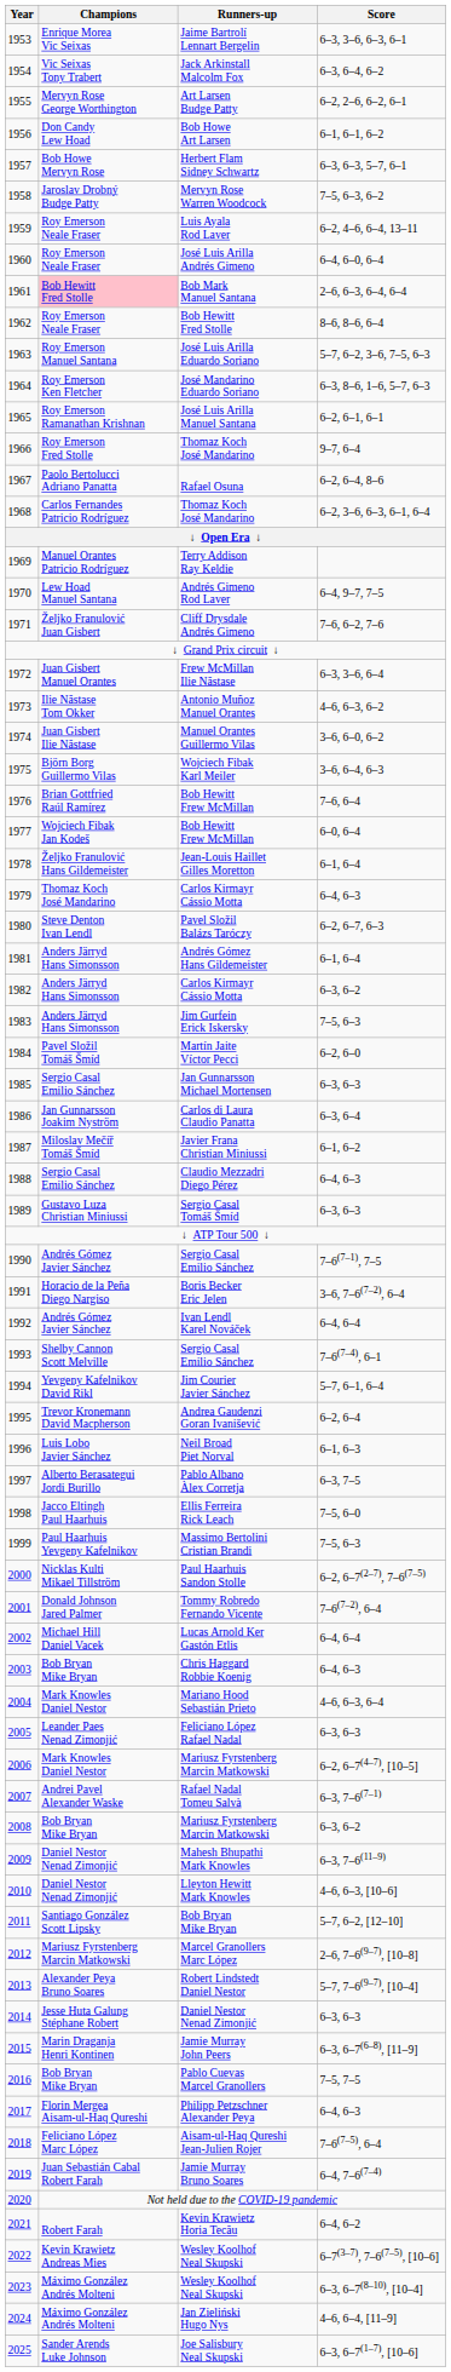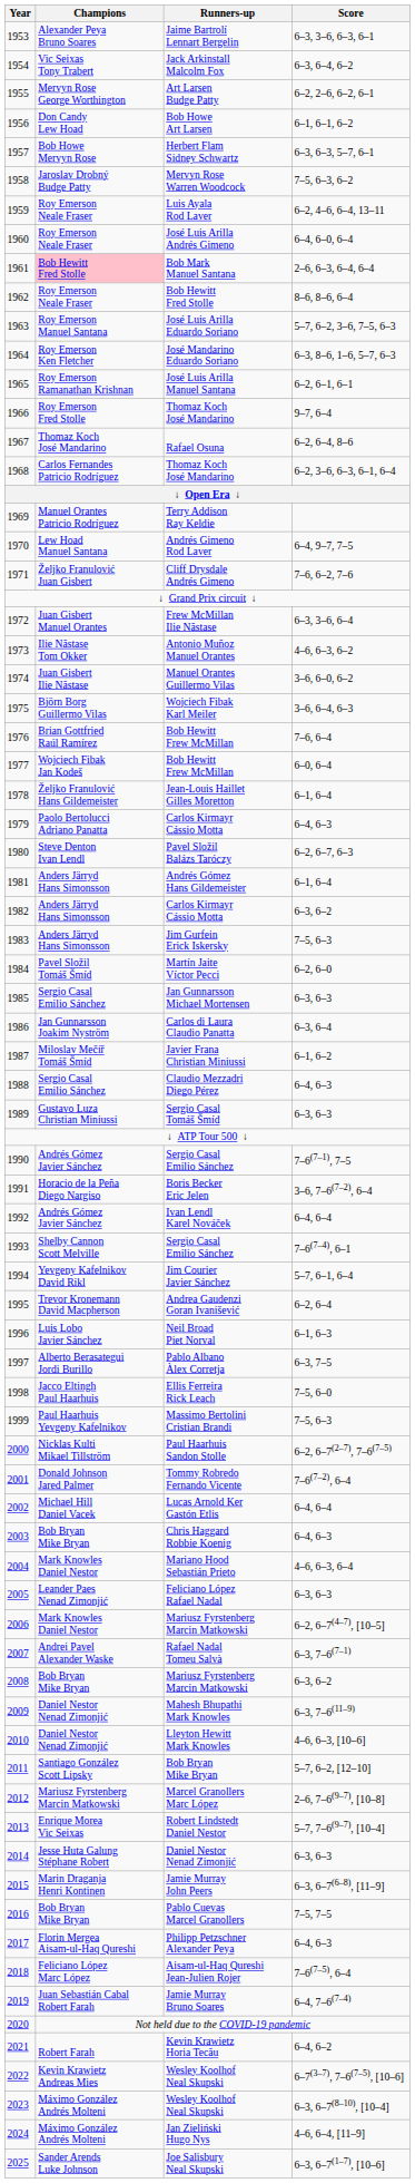Jaime Bartrolí Lennart Bergelin | Champions: Enrique Morea Vic Seixas -> Alexander Peya Bruno Soares
Rafael Osuna | Champions: Paolo Bertolucci Adriano Panatta -> Thomaz Koch José Mandarino
1979 / Carlos Kirmayr Cássio Motta | Champions: Thomaz Koch José Mandarino -> Paolo Bertolucci Adriano Panatta
Robert Lindstedt Daniel Nestor | Champions: Alexander Peya Bruno Soares -> Enrique Morea Vic Seixas
